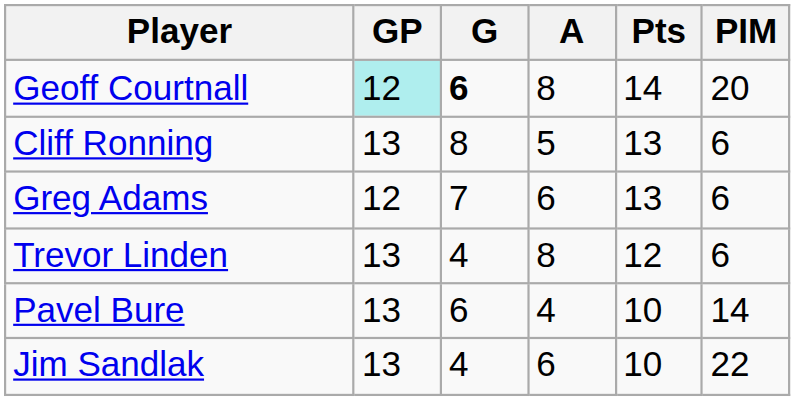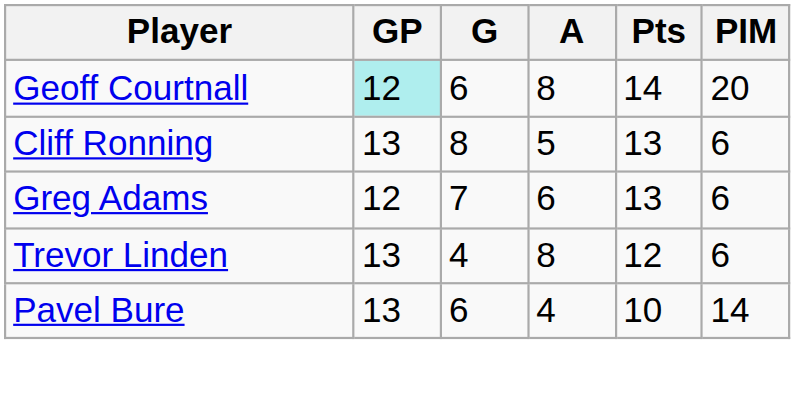Geoff Courtnall | G: bold -> normal
- row: Jim Sandlak | 13 | 4 | 6 | 10 | 22
